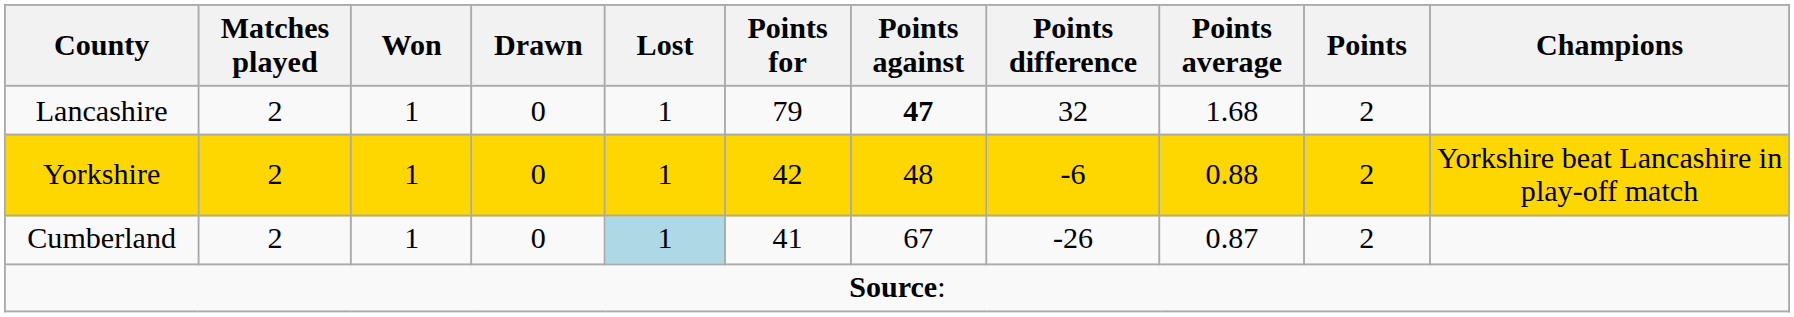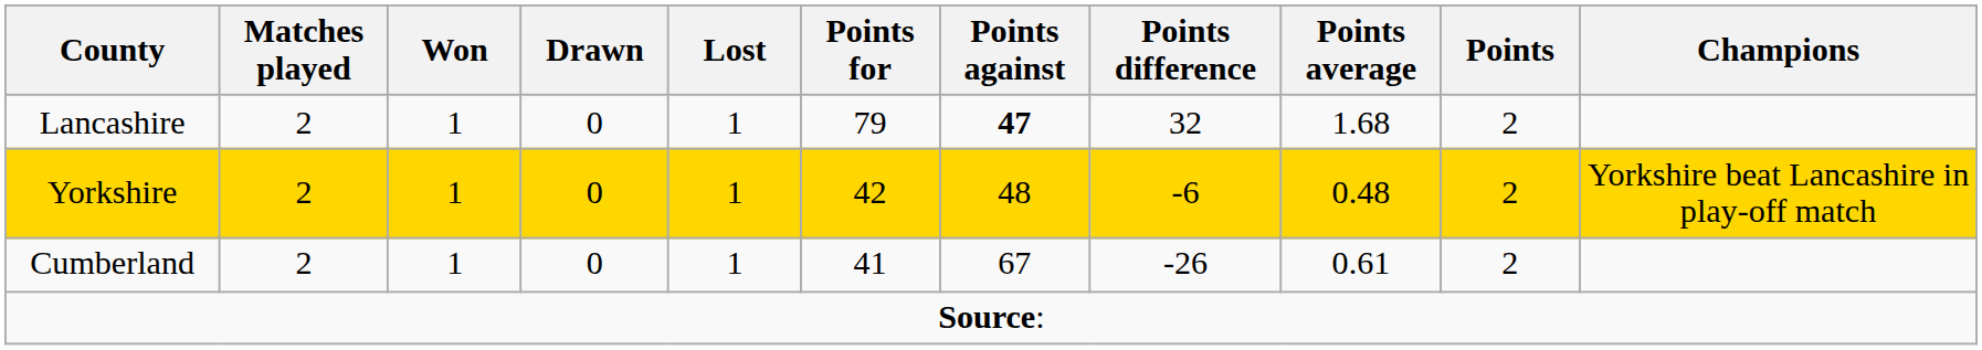Yorkshire | Points average: 0.88 -> 0.48
Cumberland | Lost: lightblue background -> no background
Cumberland | Points average: 0.87 -> 0.61
